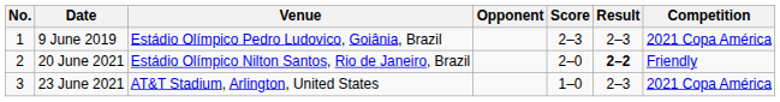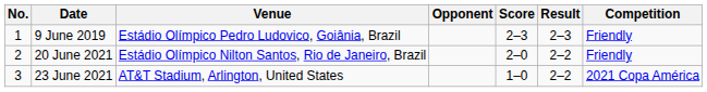9 June 2019 | Competition: 2021 Copa América -> Friendly
20 June 2021 | Result: bold -> normal
23 June 2021 | Result: 2–3 -> 2–2
